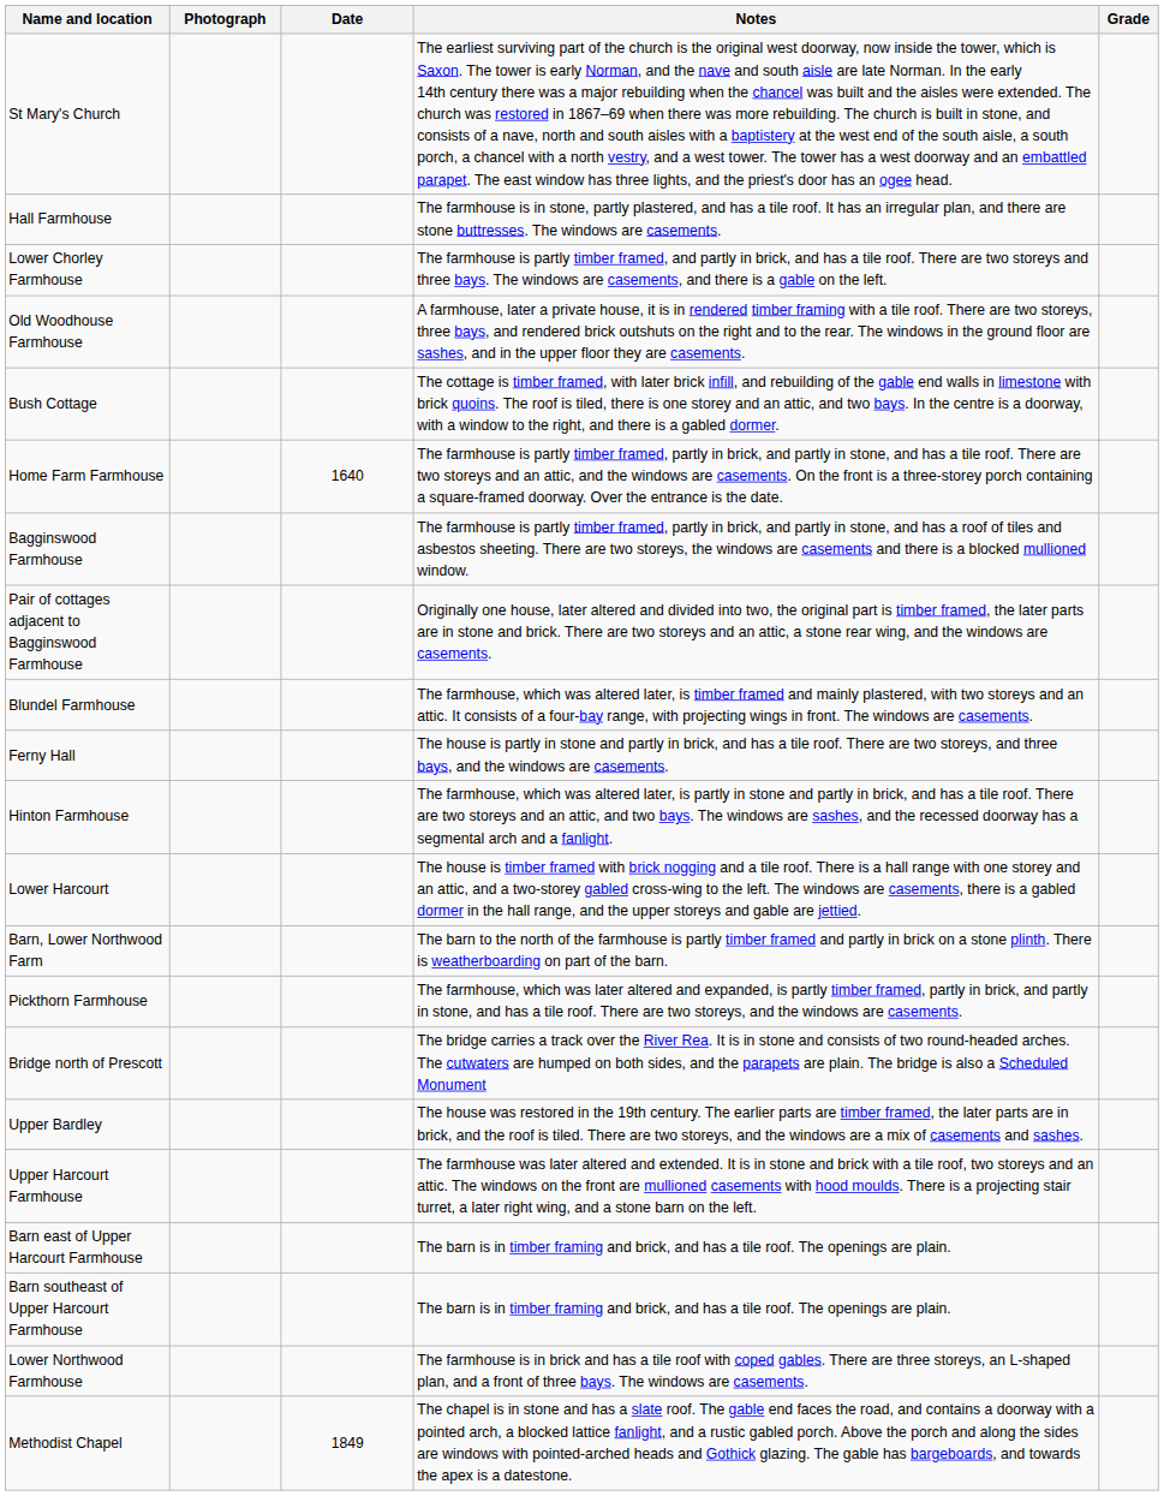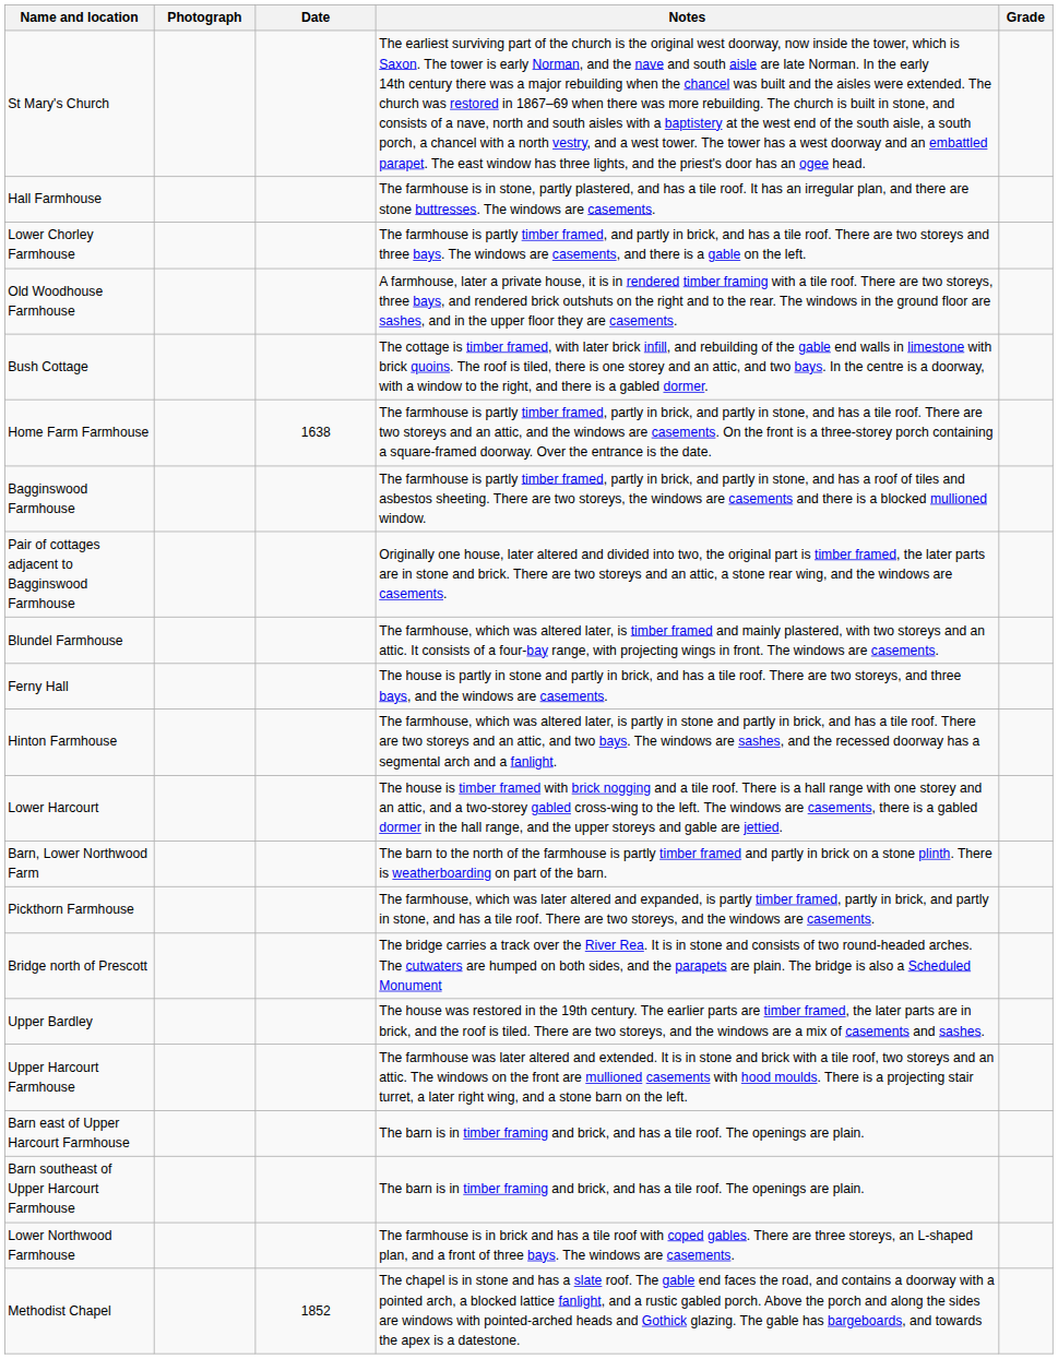Home Farm Farmhouse | Date: 1640 -> 1638
Methodist Chapel | Date: 1849 -> 1852
